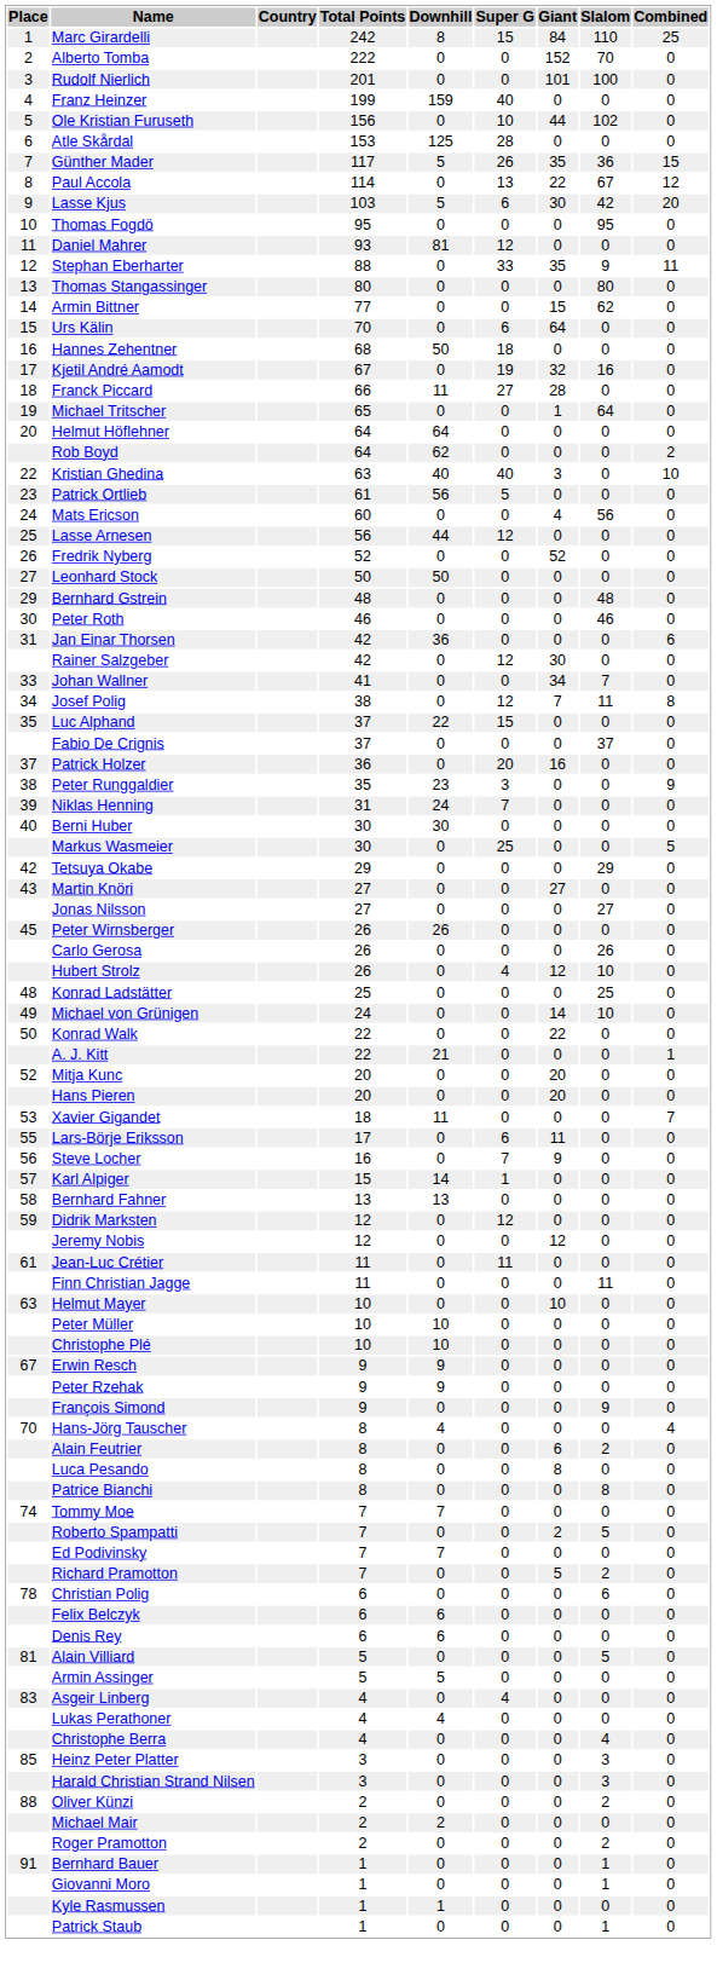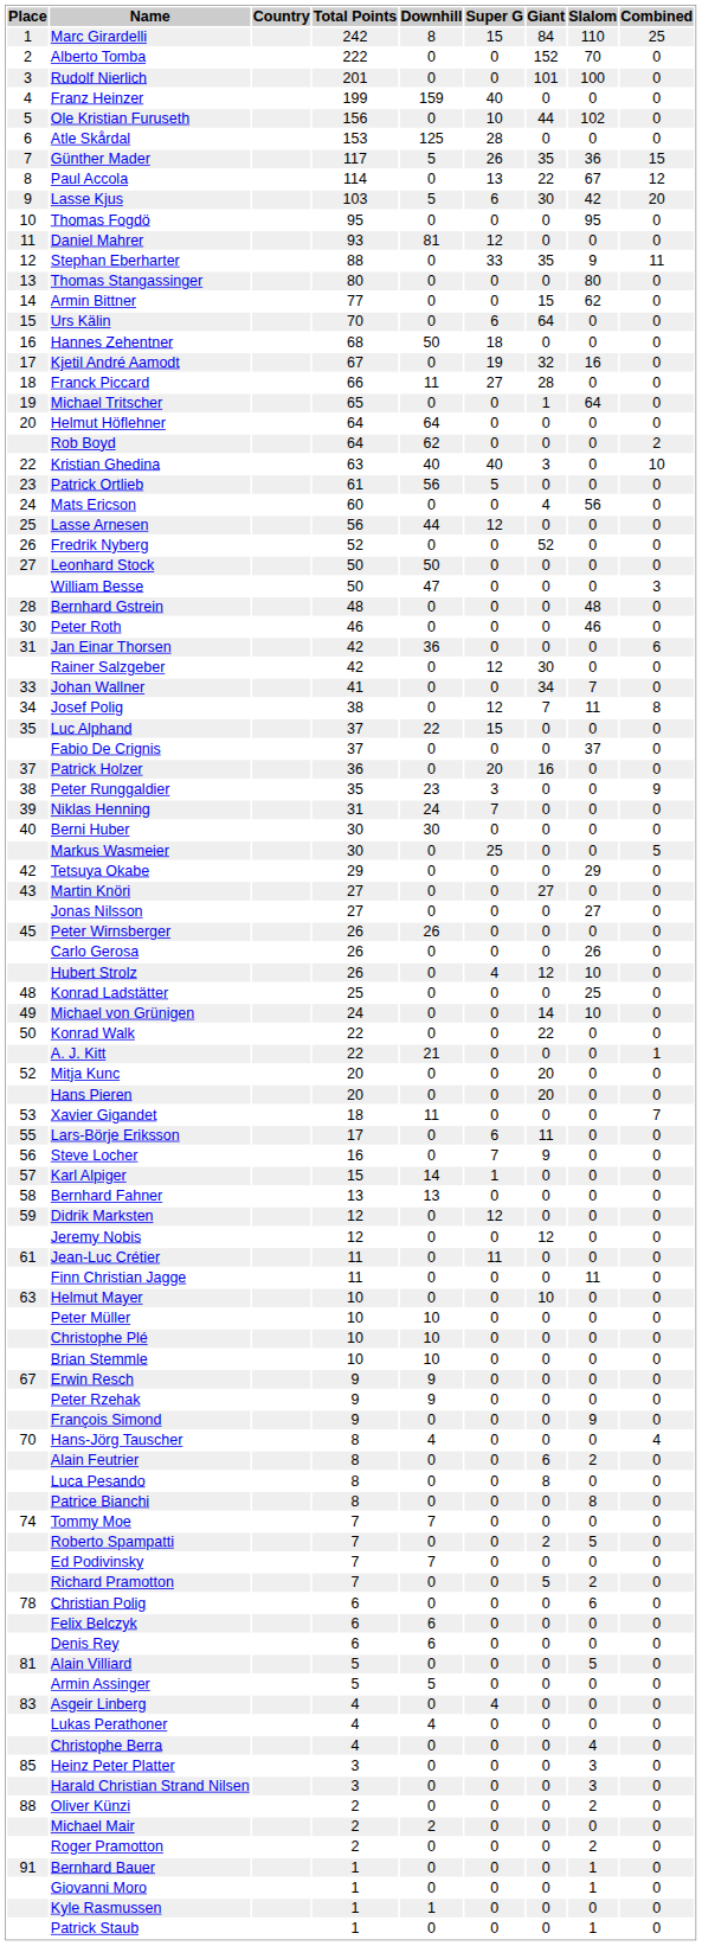+ row: William Besse | 50 | 47 | 0 | 0 | 0 | 3
Bernhard Gstrein | Place: 29 -> 28
+ row: Brian Stemmle | 10 | 10 | 0 | 0 | 0 | 0
